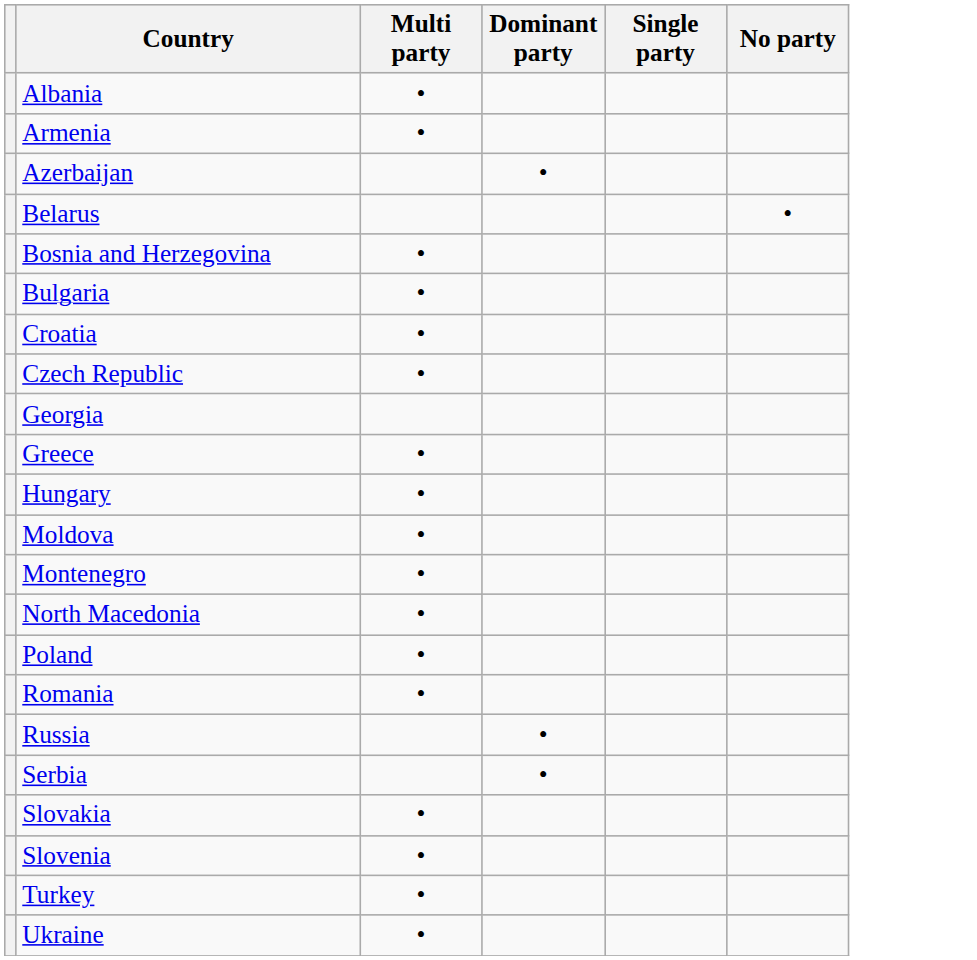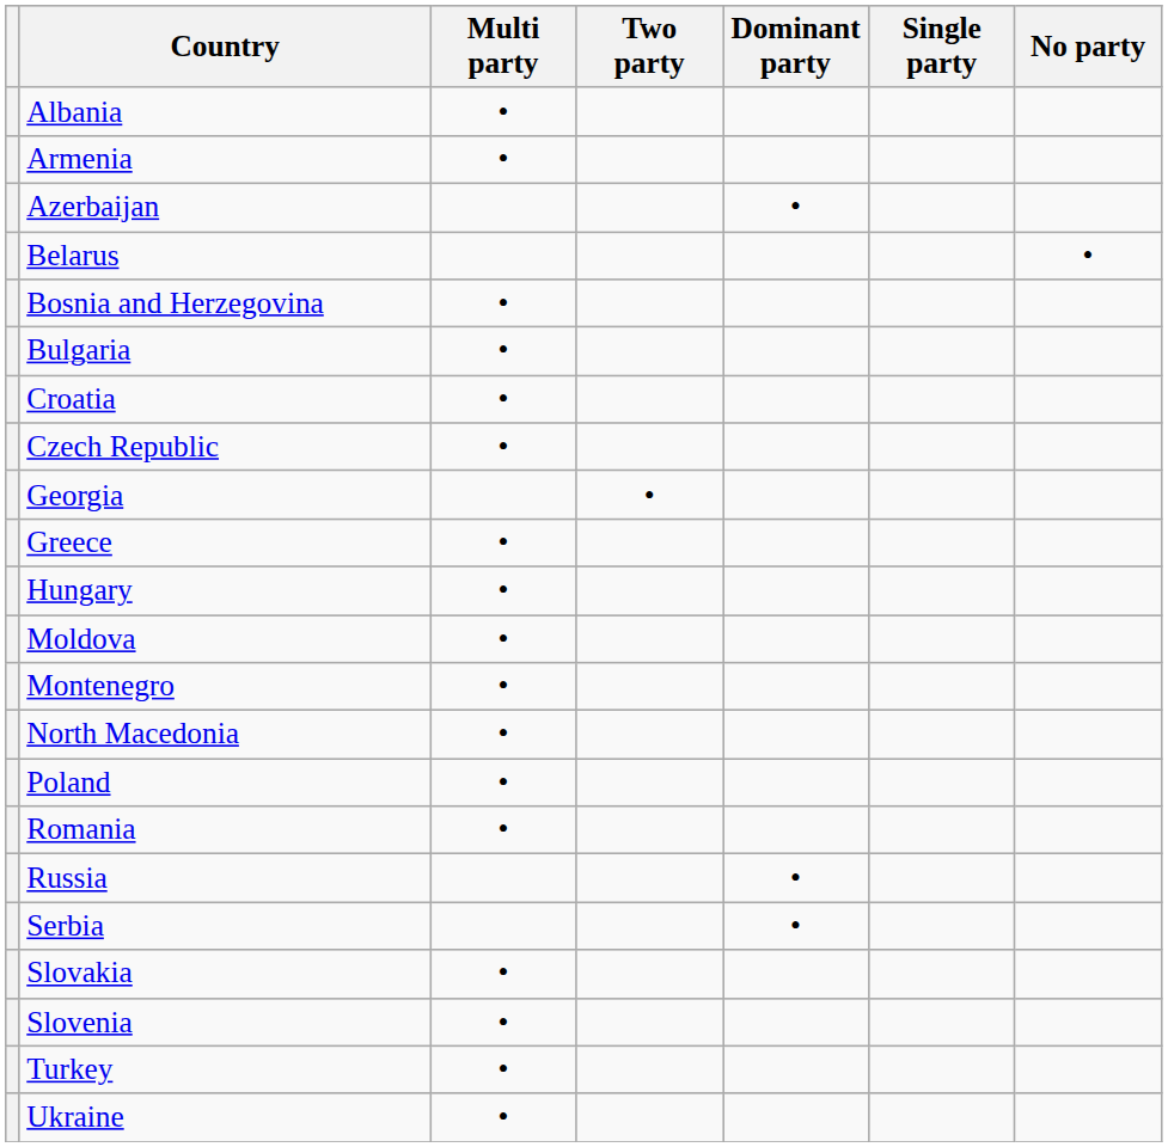+ column: Two party | •
